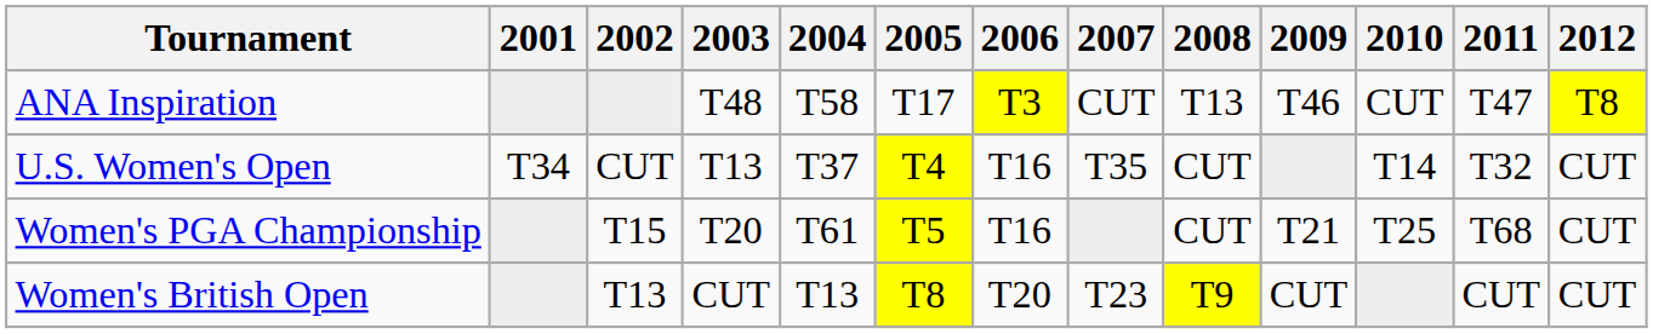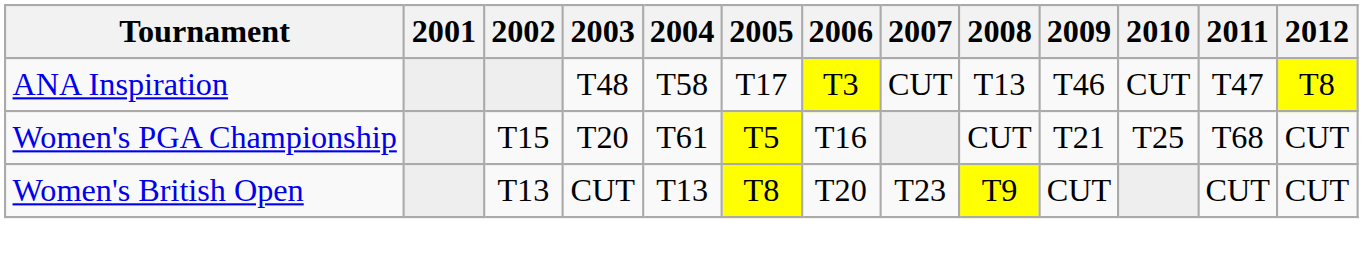- row: U.S. Women's Open | T34 | CUT | T13 | T37 | T4 | T16 | T35 | CUT | T14 | T32 | CUT
